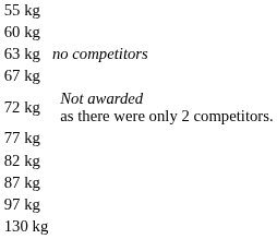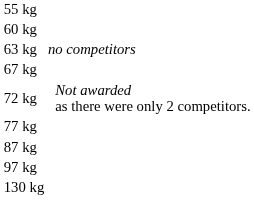- row: 82 kg
